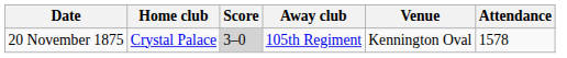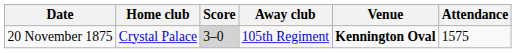20 November 1875 | Venue: normal -> bold
20 November 1875 | Attendance: 1578 -> 1575
